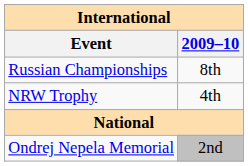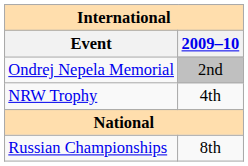rows swapped: Ondrej Nepela Memorial <-> Russian Championships
